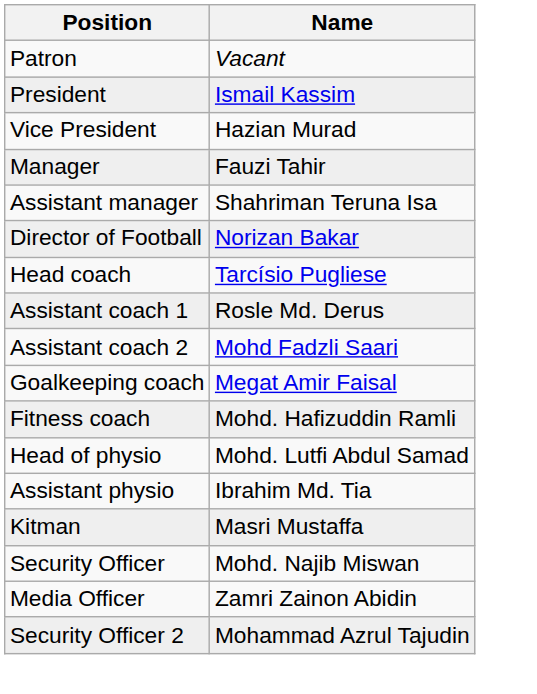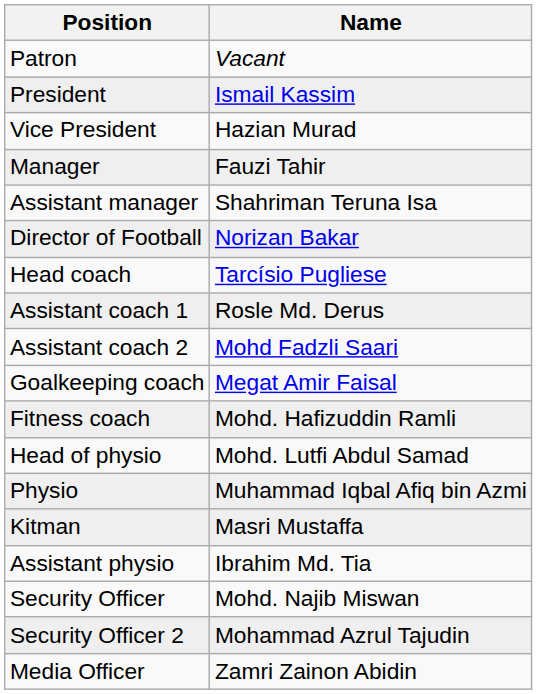+ row: Physio | Muhammad Iqbal Afiq bin Azmi
rows swapped: Assistant physio <-> Kitman
rows swapped: Security Officer 2 <-> Media Officer
